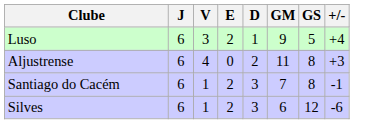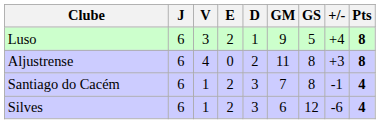+ column: Pts | 8 | 8 | 4 | 4
